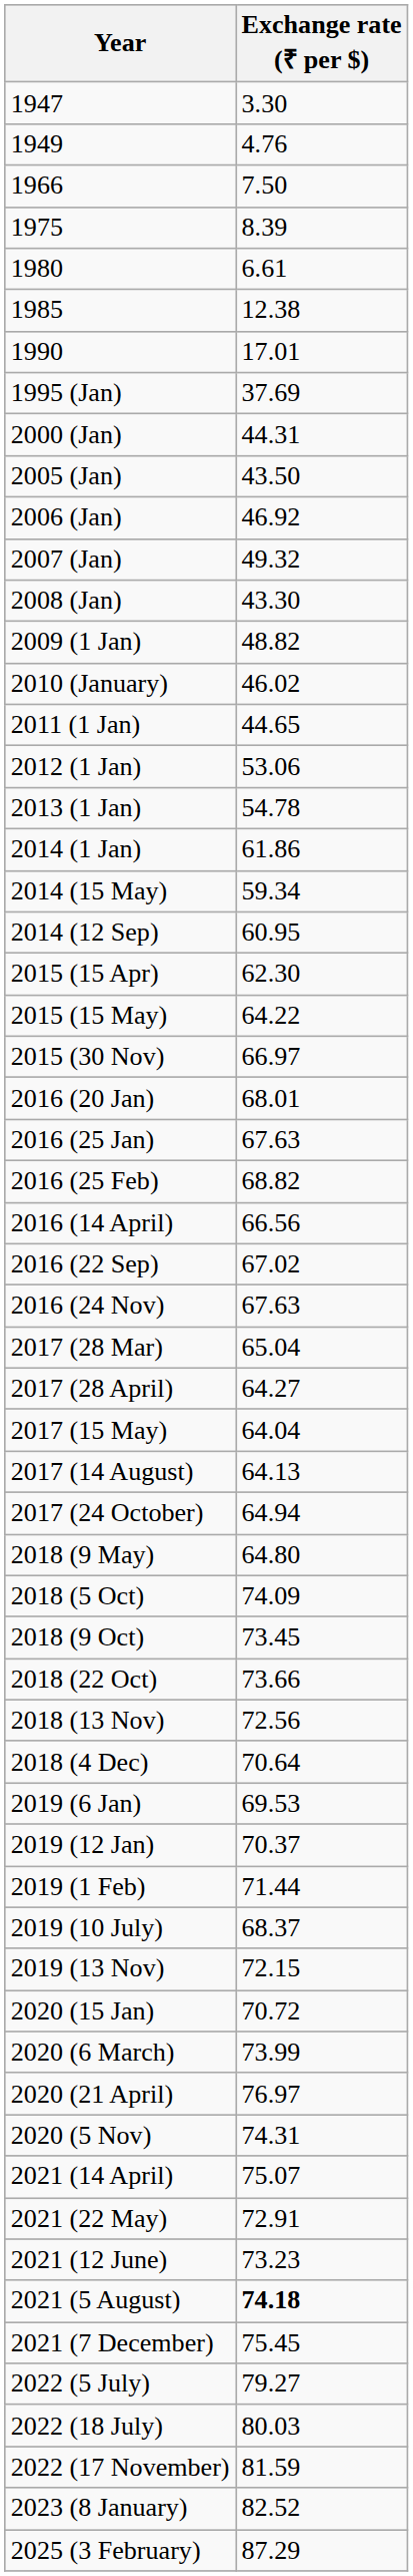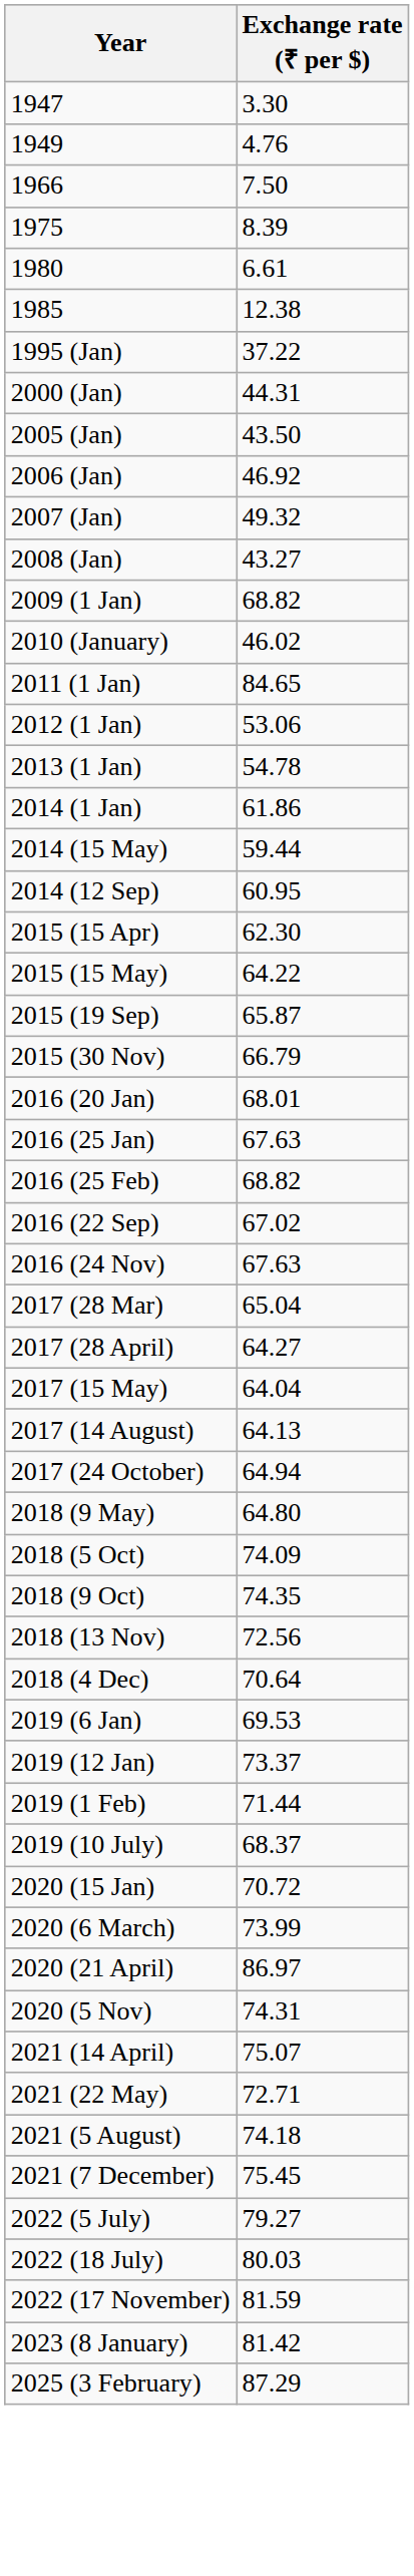- row: 1990 | 17.01
1995 (Jan) | Exchange rate (₹ per $): 37.69 -> 37.22
2008 (Jan) | Exchange rate (₹ per $): 43.30 -> 43.27
2009 (1 Jan) | Exchange rate (₹ per $): 48.82 -> 68.82
2011 (1 Jan) | Exchange rate (₹ per $): 44.65 -> 84.65
2014 (15 May) | Exchange rate (₹ per $): 59.34 -> 59.44
+ row: 2015 (19 Sep) | 65.87
2015 (30 Nov) | Exchange rate (₹ per $): 66.97 -> 66.79
- row: 2016 (14 April) | 66.56
2018 (9 Oct) | Exchange rate (₹ per $): 73.45 -> 74.35
- row: 2018 (22 Oct) | 73.66
2019 (12 Jan) | Exchange rate (₹ per $): 70.37 -> 73.37
- row: 2019 (13 Nov) | 72.15
2020 (21 April) | Exchange rate (₹ per $): 76.97 -> 86.97
2021 (22 May) | Exchange rate (₹ per $): 72.91 -> 72.71
- row: 2021 (12 June) | 73.23
2021 (5 August) | Exchange rate (₹ per $): bold -> normal
2023 (8 January) | Exchange rate (₹ per $): 82.52 -> 81.42
